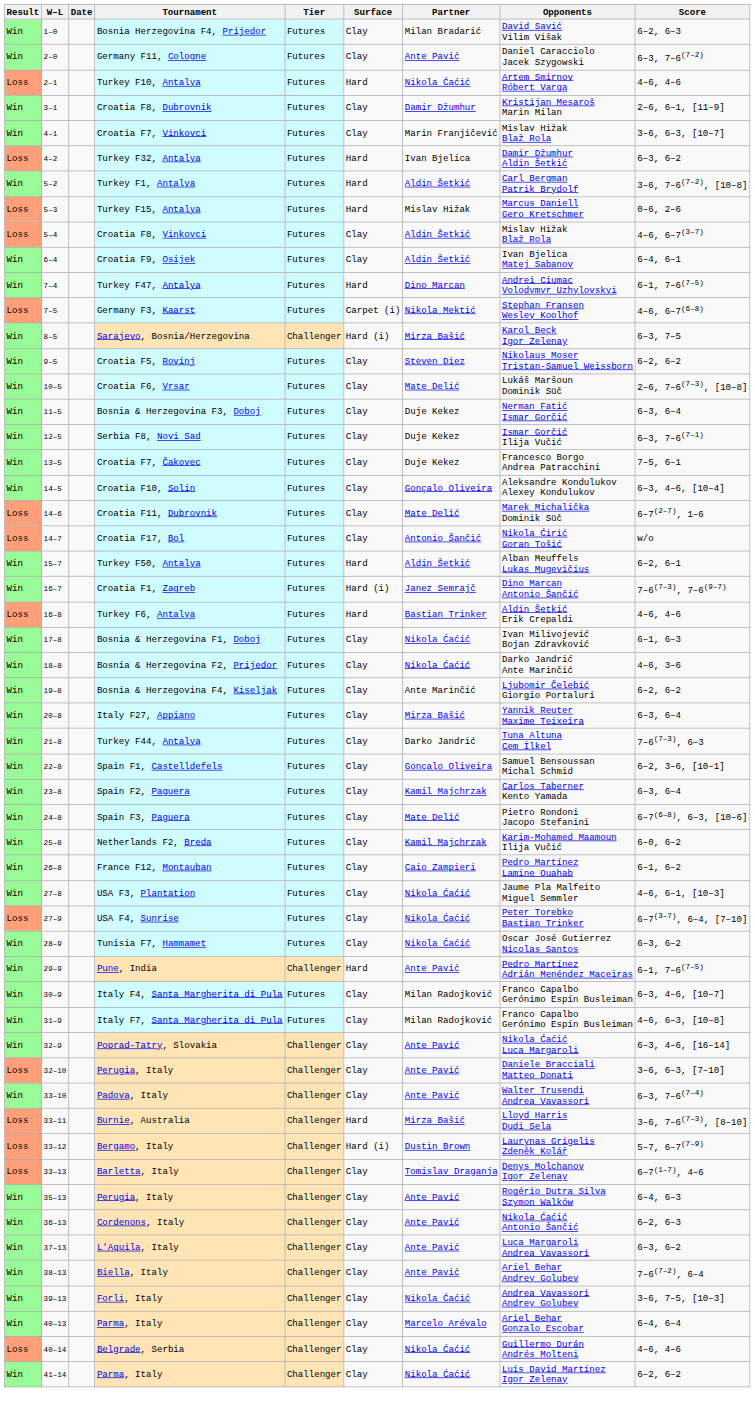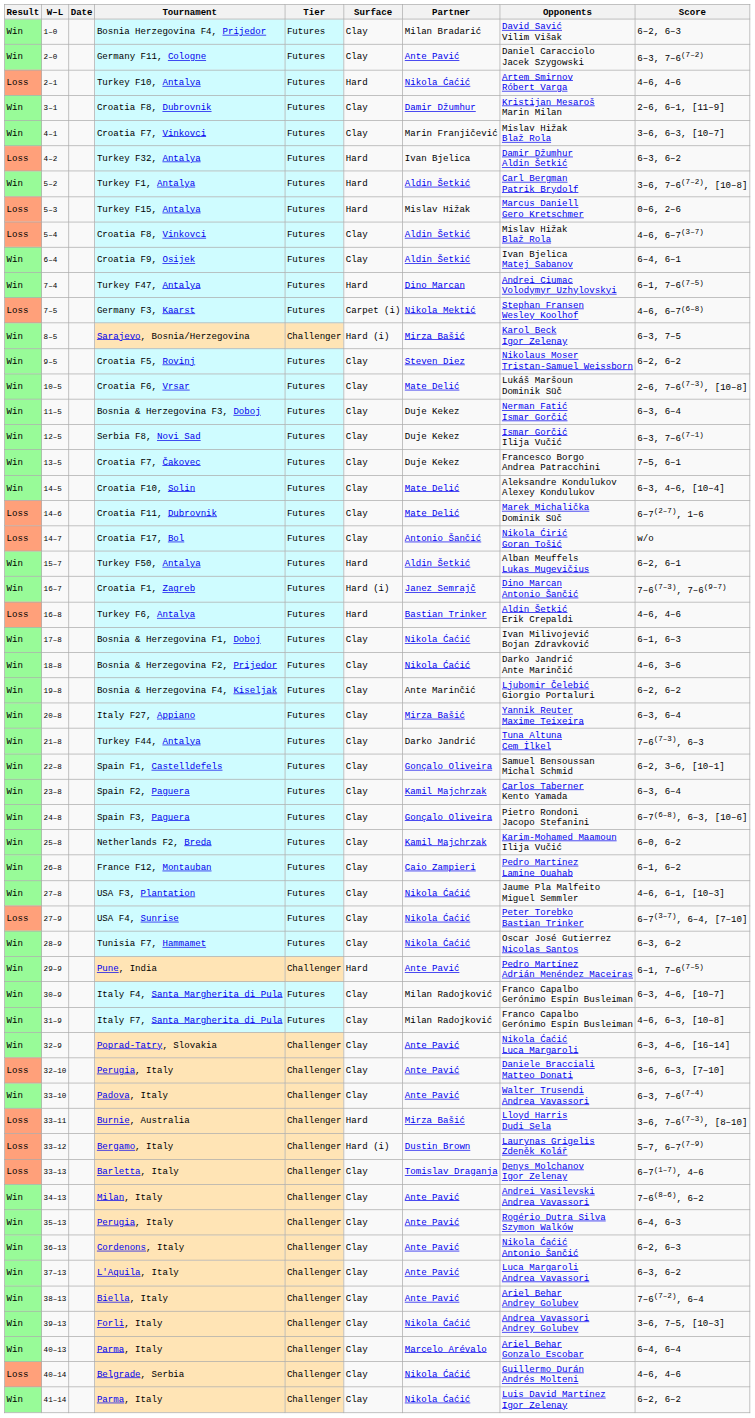Croatia F10, Solin | Partner: Gonçalo Oliveira -> Mate Delić
Spain F3, Paguera | Partner: Mate Delić -> Gonçalo Oliveira
+ row: Win | 34–13 | Milan, Italy | Challenger | Clay | Ante Pavić | Andrei Vasilevski Andrea Vavassori | 7–6(8–6), 6–2
